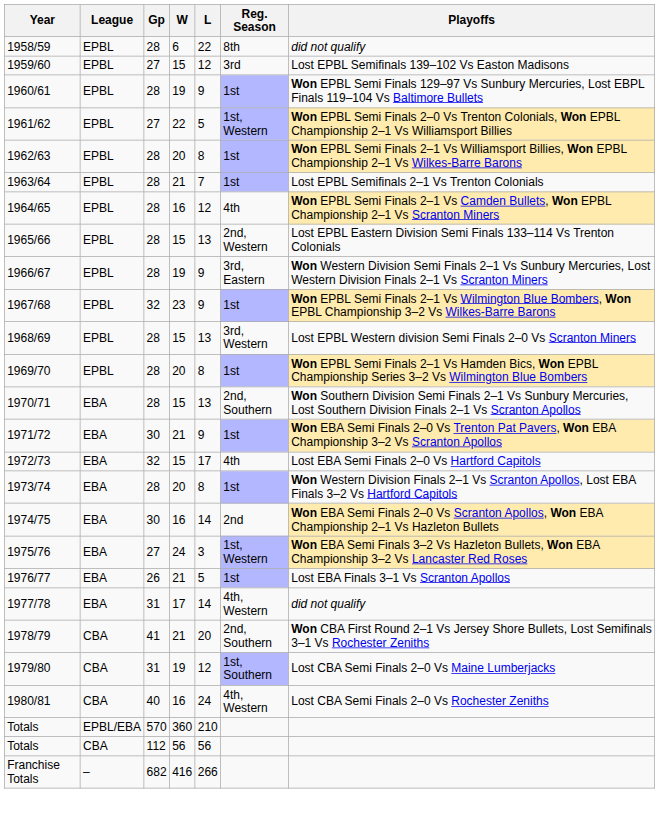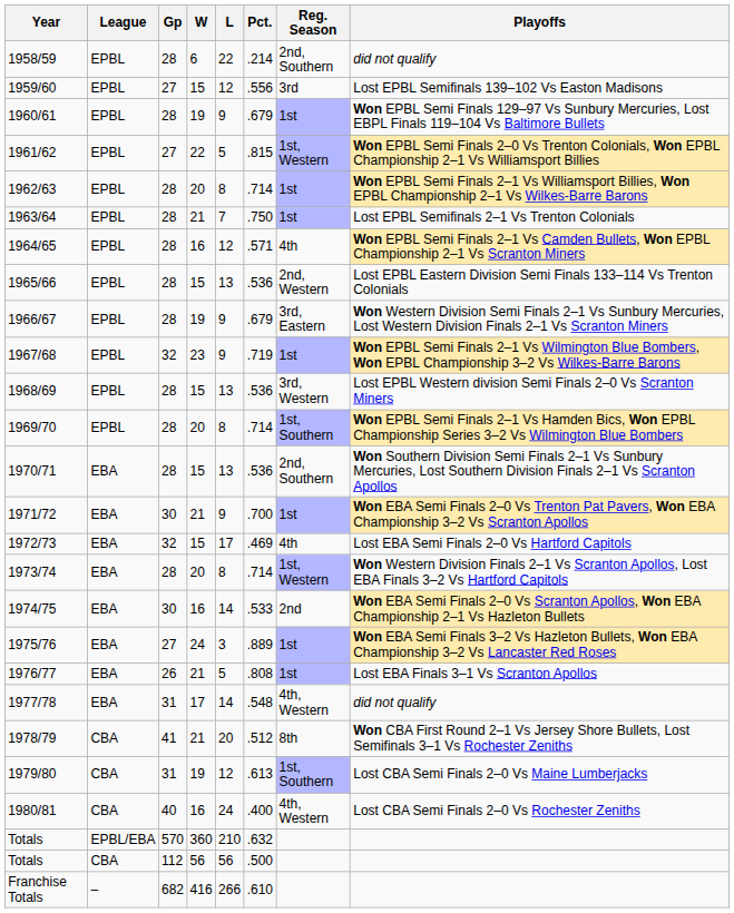+ column: Pct. | .214 | .556 | .679 | .815 | .714 | .750 | .571 | .536 | .679 | .719 | .536 | .714 | .536 | .700 | .469 | .714 | .533 | .889 | .808 | .548 | .512 | .613 | .400 | .632 | .500 | .610
1958/59 | Reg. Season: 8th -> 2nd, Southern
1969/70 | Reg. Season: 1st -> 1st, Southern
1973/74 | Reg. Season: 1st -> 1st, Western
1975/76 | Reg. Season: 1st, Western -> 1st
1978/79 | Reg. Season: 2nd, Southern -> 8th
